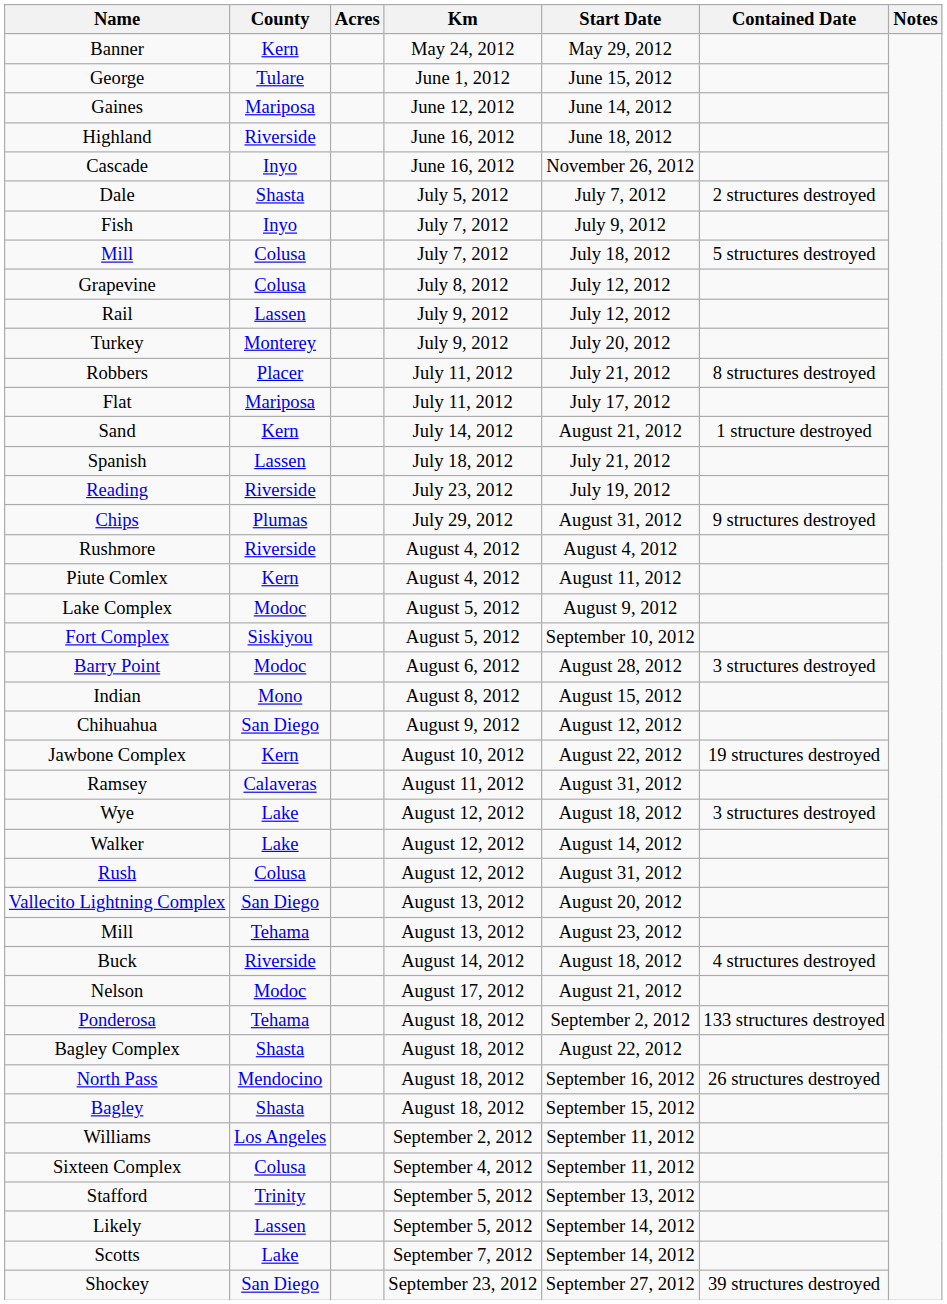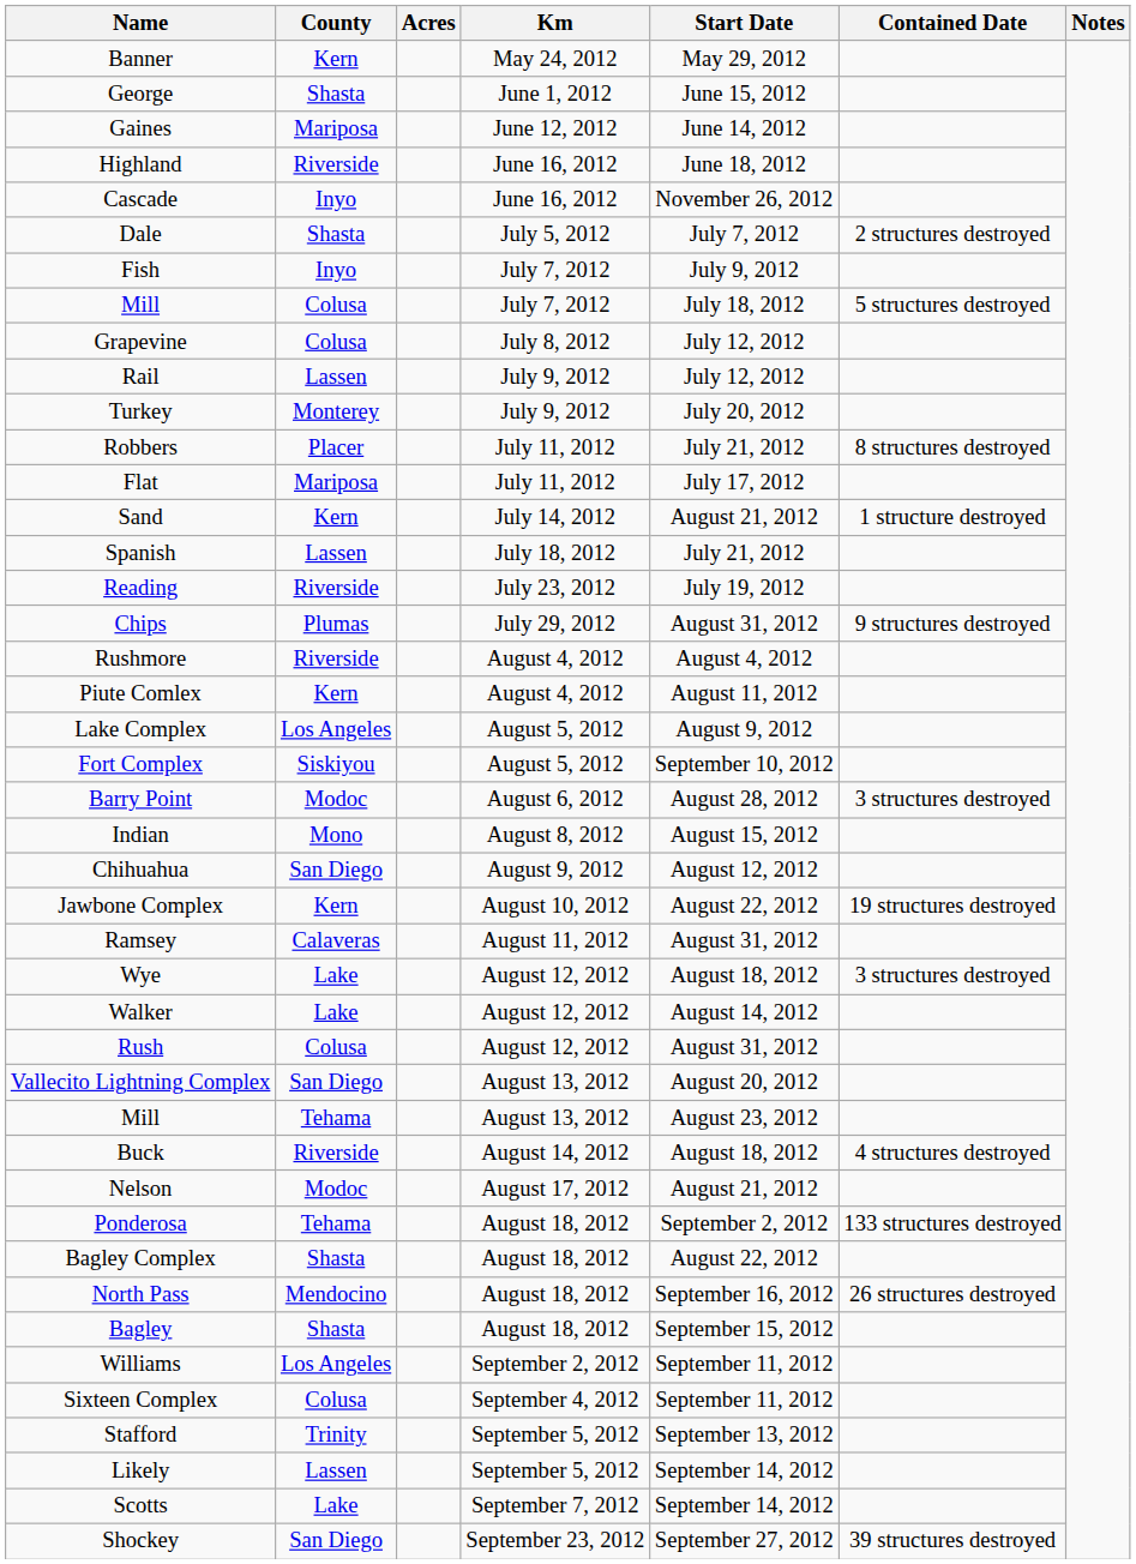George | County: Tulare -> Shasta
Lake Complex | County: Modoc -> Los Angeles
